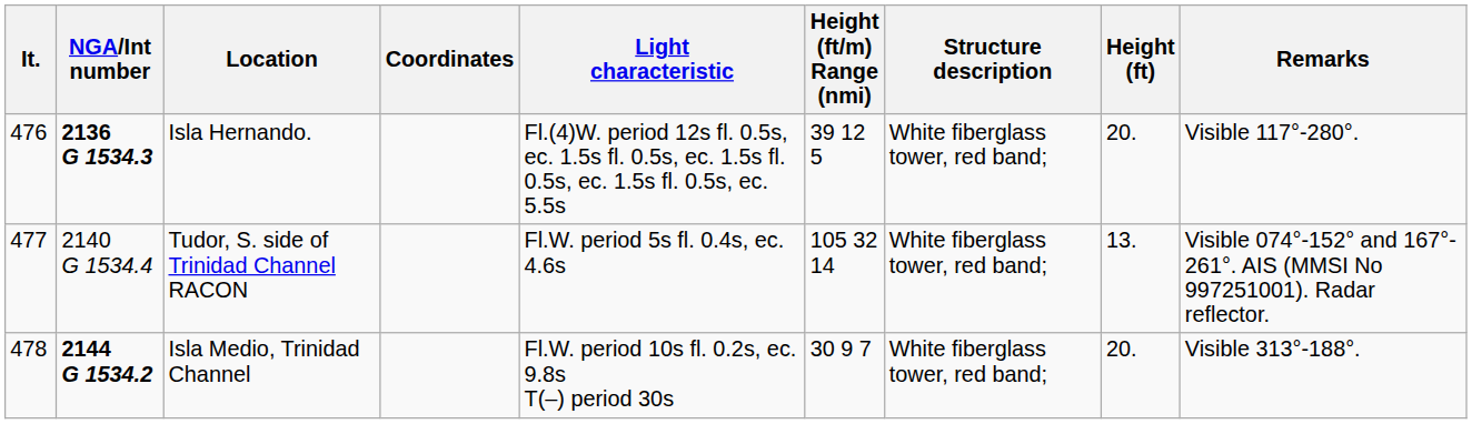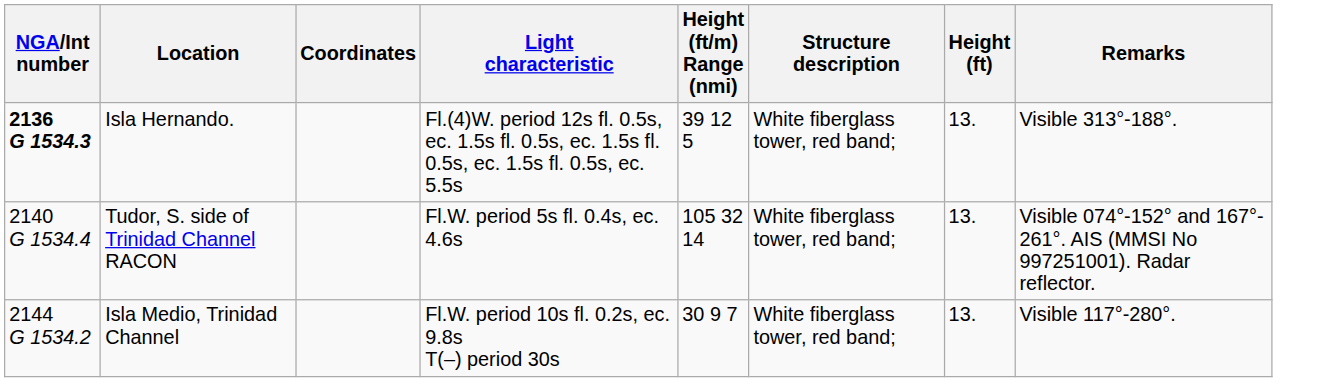- column: It. | 476 | 477 | 478
Isla Hernando. | Height (ft): 20. -> 13.
Isla Hernando. | Remarks: Visible 117°-280°. -> Visible 313°-188°.
Isla Medio, Trinidad Channel | NGA/Int number: bold -> normal
Isla Medio, Trinidad Channel | Height (ft): 20. -> 13.
Isla Medio, Trinidad Channel | Remarks: Visible 313°-188°. -> Visible 117°-280°.
